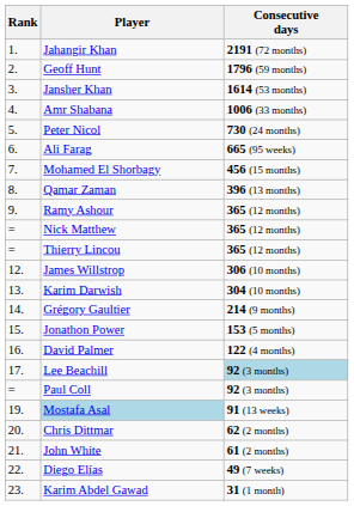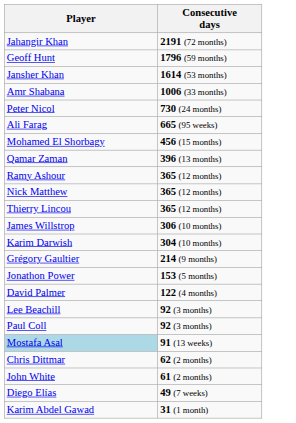- column: Rank | 1. | 2. | 3. | 4. | 5. | 6. | 7. | 8. | 9. | = | = | 12. | 13. | 14. | 15. | 16. | 17. | = | 19. | 20. | 21. | 22. | 23.
Lee Beachill | Consecutive days: lightblue background -> no background
